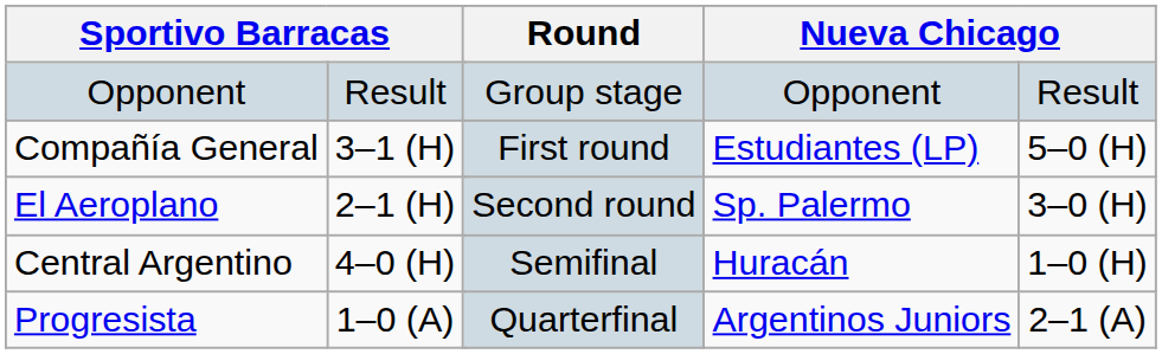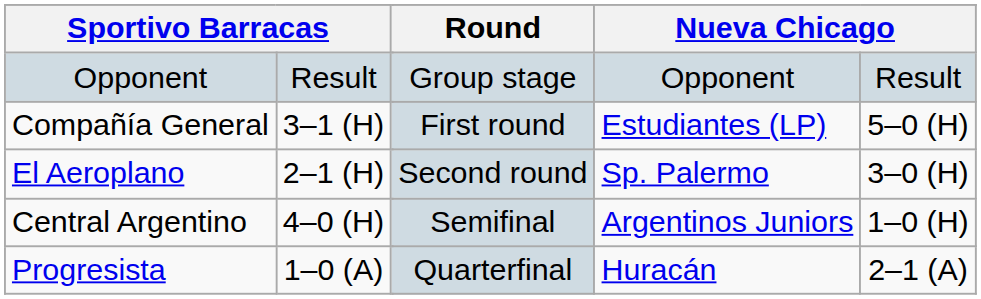Central Argentino | column 5: Huracán -> Argentinos Juniors
Progresista | column 5: Argentinos Juniors -> Huracán
